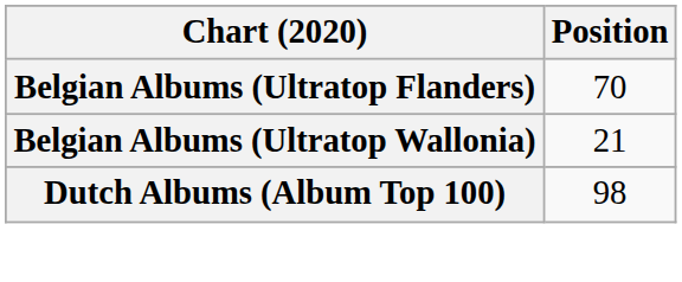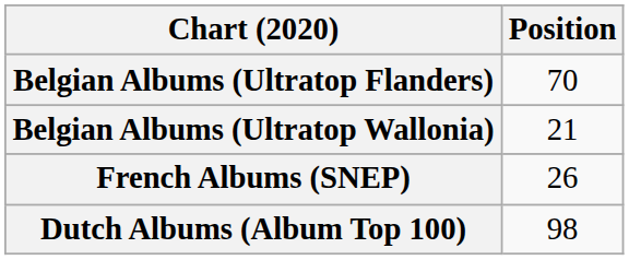+ row: French Albums (SNEP) | 26
